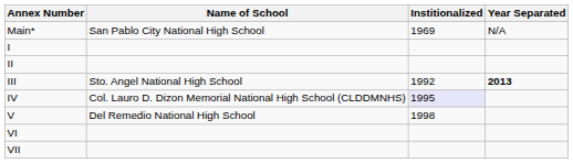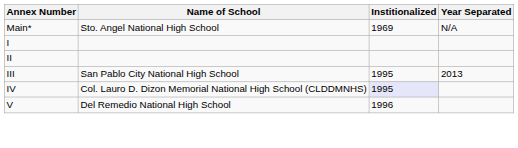Main* | Name of School: San Pablo City National High School -> Sto. Angel National High School
III | Name of School: Sto. Angel National High School -> San Pablo City National High School
III | Institionalized: 1992 -> 1995
III | Year Separated: bold -> normal
V | Institionalized: 1998 -> 1996
- row: VI
- row: VII
